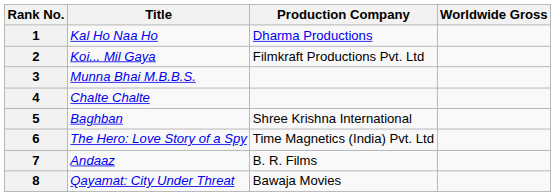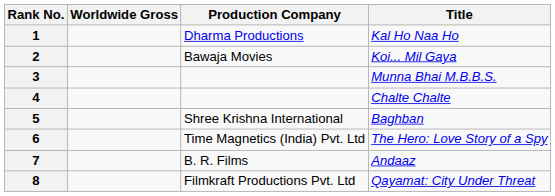columns swapped: Title <-> Worldwide Gross
2 | Production Company: Filmkraft Productions Pvt. Ltd -> Bawaja Movies
8 | Production Company: Bawaja Movies -> Filmkraft Productions Pvt. Ltd
